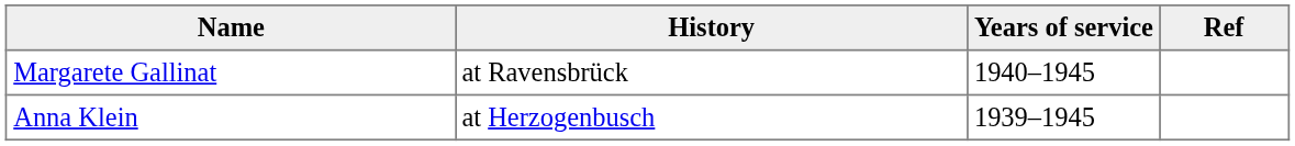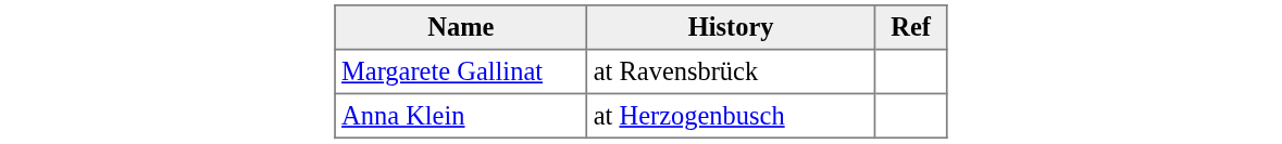- column: Years of service | 1940–1945 | 1939–1945
